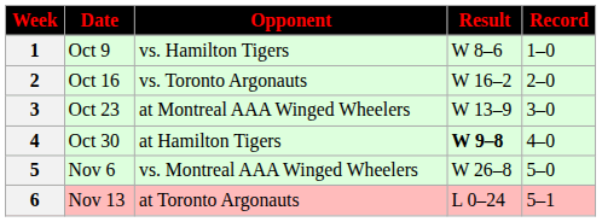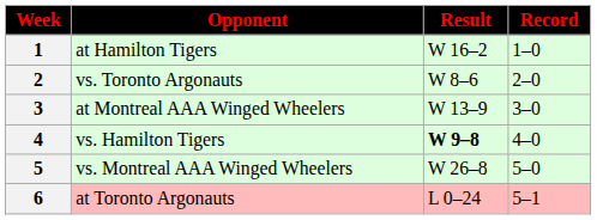- column: Date | Oct 9 | Oct 16 | Oct 23 | Oct 30 | Nov 6 | Nov 13
1 | Opponent: vs. Hamilton Tigers -> at Hamilton Tigers
1 | Result: W 8–6 -> W 16–2
2 | Result: W 16–2 -> W 8–6
4 | Opponent: at Hamilton Tigers -> vs. Hamilton Tigers
